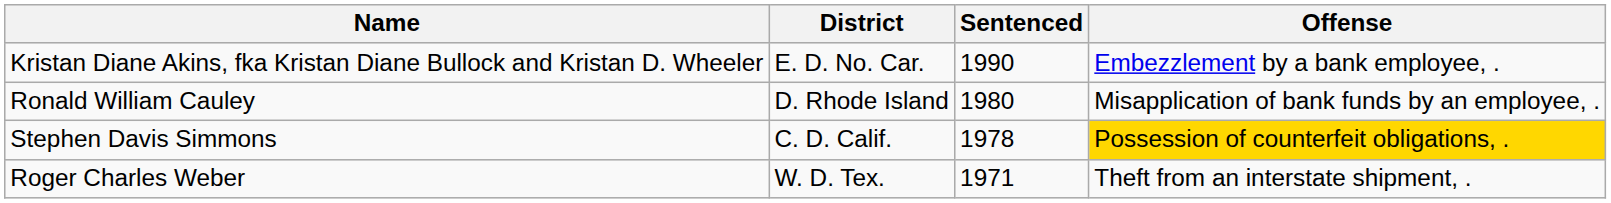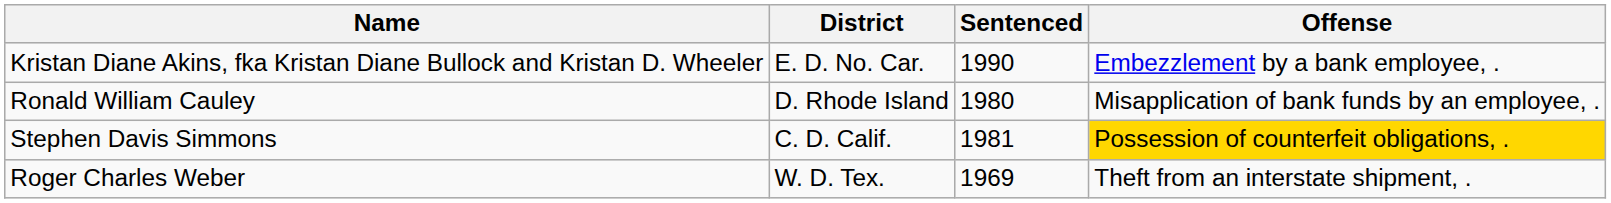Stephen Davis Simmons | Sentenced: 1978 -> 1981
Roger Charles Weber | Sentenced: 1971 -> 1969
